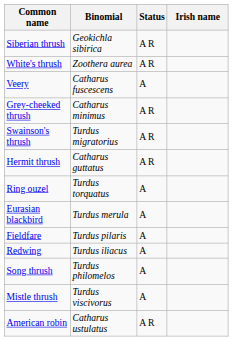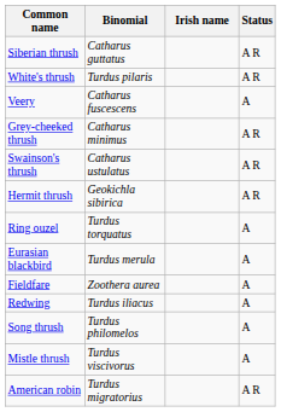columns swapped: Irish name <-> Status
Siberian thrush | Binomial: Geokichla sibirica -> Catharus guttatus
White's thrush | Binomial: Zoothera aurea -> Turdus pilaris
Swainson's thrush | Binomial: Turdus migratorius -> Catharus ustulatus
Hermit thrush | Binomial: Catharus guttatus -> Geokichla sibirica
Fieldfare | Binomial: Turdus pilaris -> Zoothera aurea
American robin | Binomial: Catharus ustulatus -> Turdus migratorius
